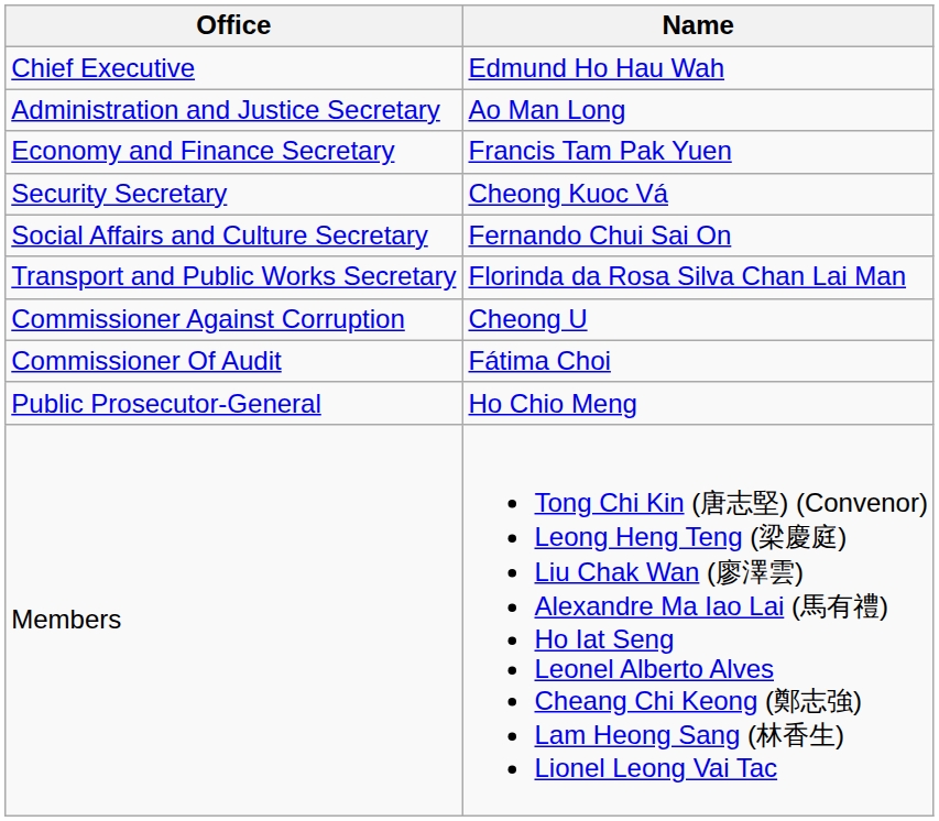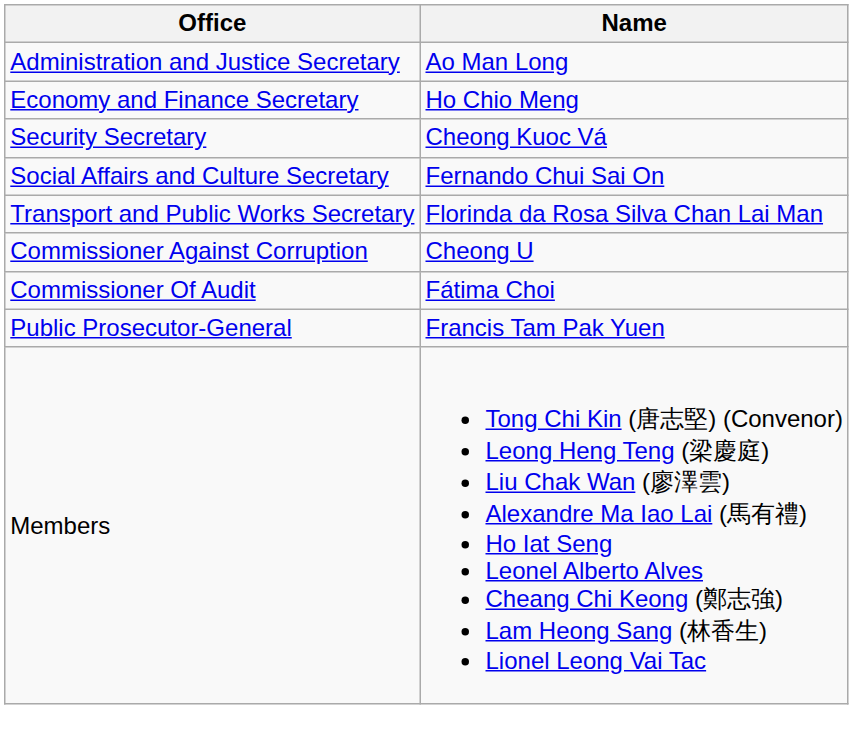- row: Chief Executive | Edmund Ho Hau Wah
Economy and Finance Secretary | Name: Francis Tam Pak Yuen -> Ho Chio Meng
Public Prosecutor-General | Name: Ho Chio Meng -> Francis Tam Pak Yuen
